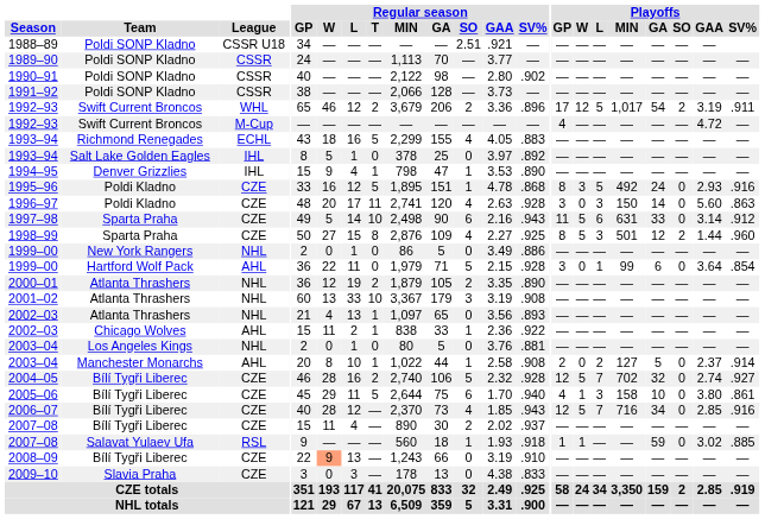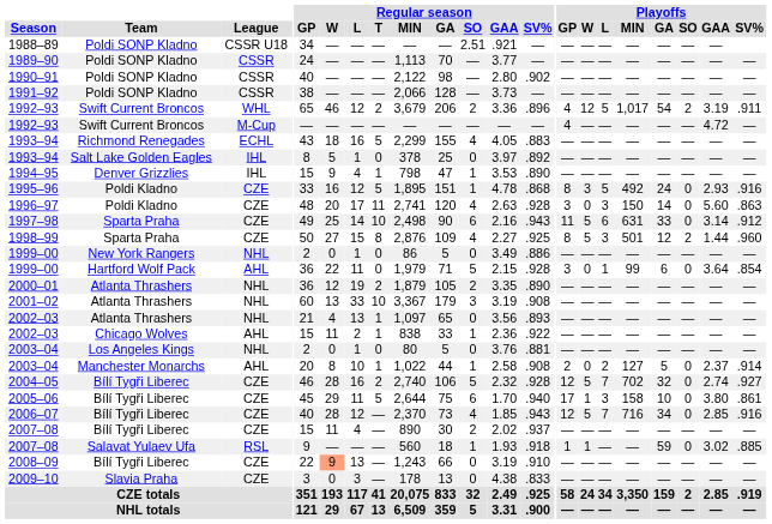1992–93 / WHL | Playoffs / GP: 17 -> 4
1997–98 | Regular season / W: 5 -> 25
2005–06 | Playoffs / GP: 4 -> 17
